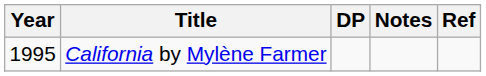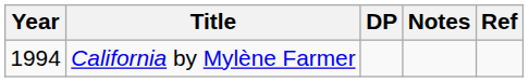California by Mylène Farmer | Year: 1995 -> 1994
